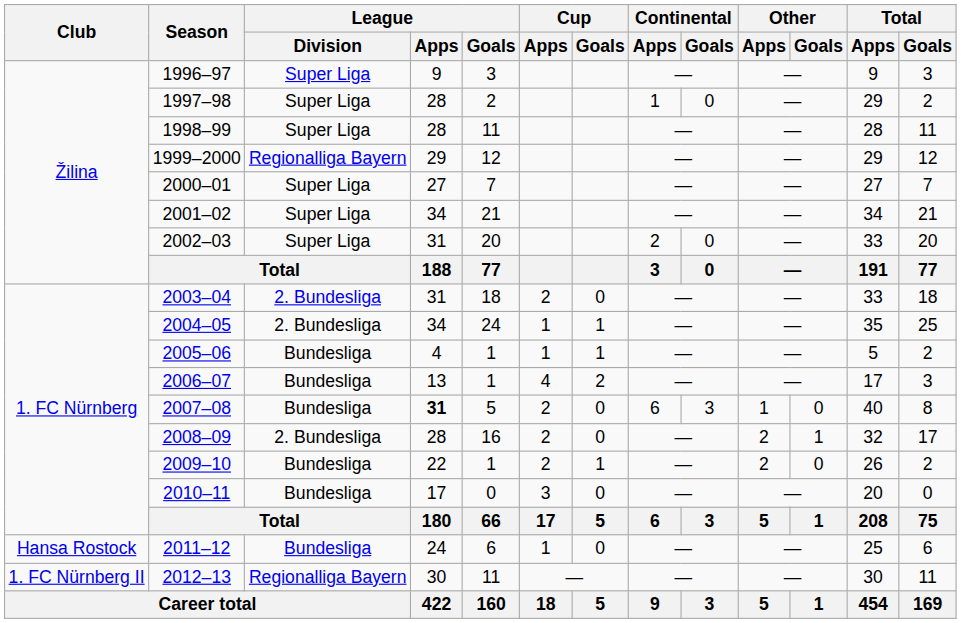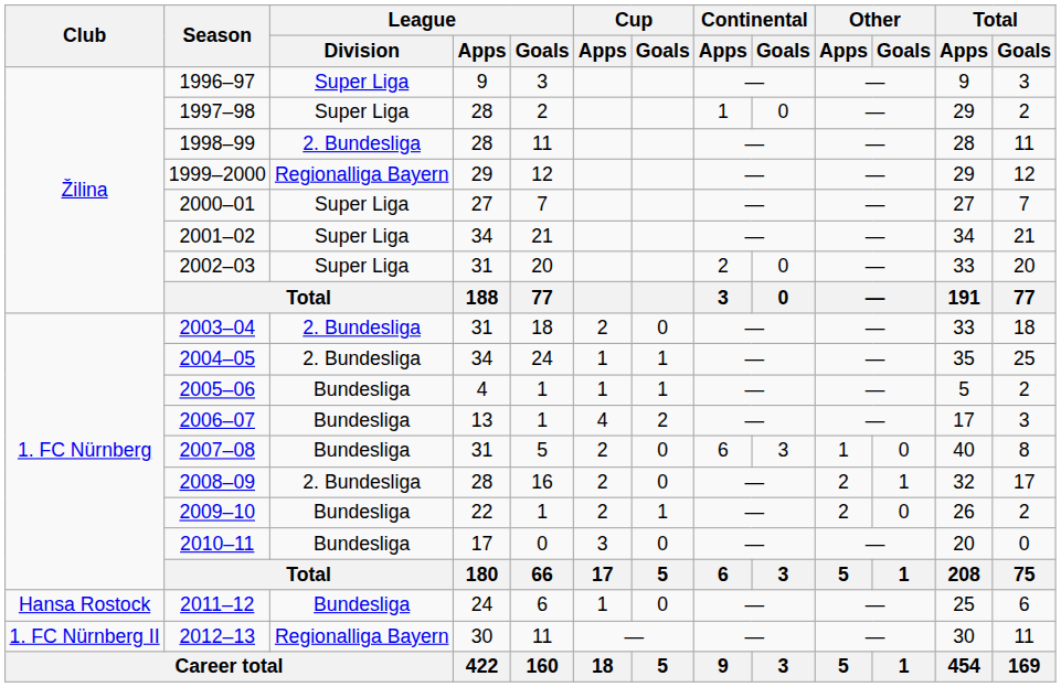1998–99 | League / Division: Super Liga -> 2. Bundesliga
2007–08 | League / Apps: bold -> normal
